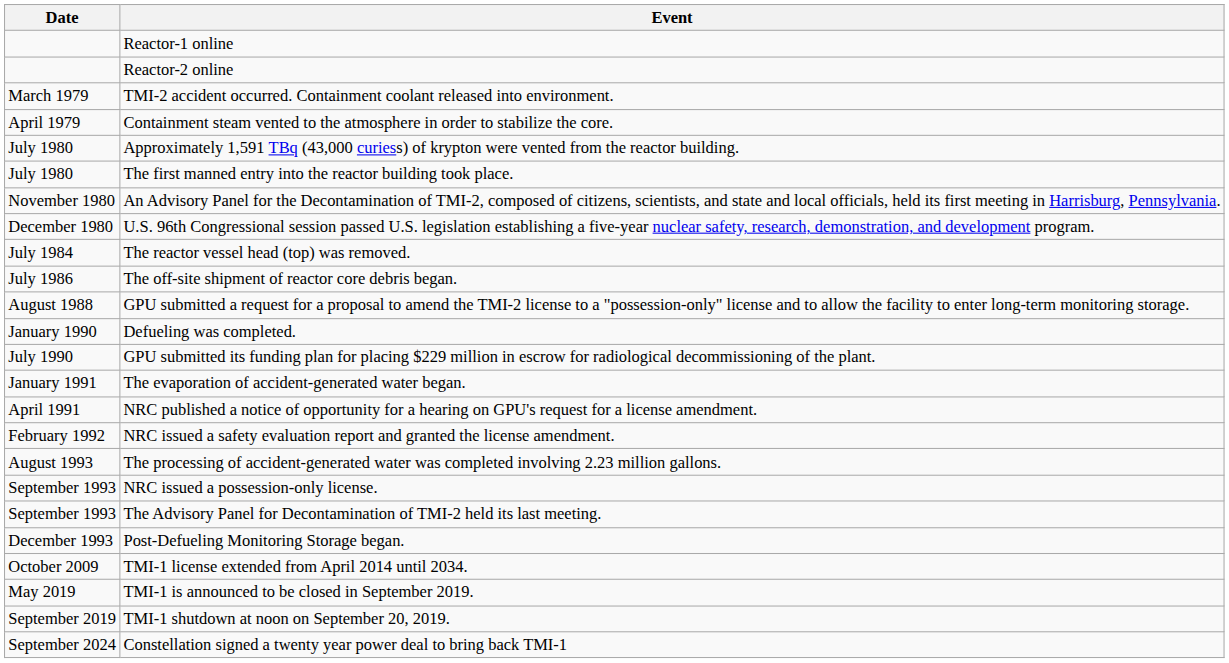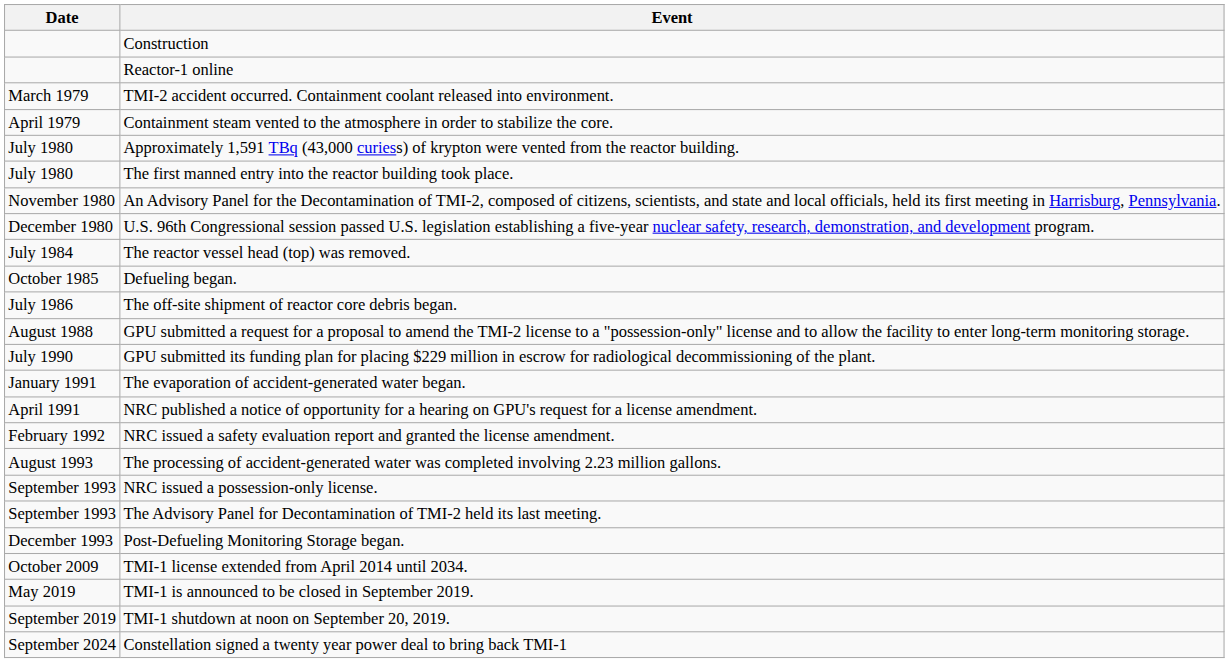+ row: Construction
- row: Reactor-2 online
+ row: October 1985 | Defueling began.
- row: January 1990 | Defueling was completed.
